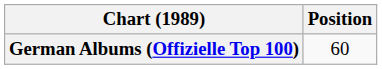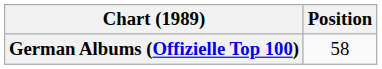German Albums (Offizielle Top 100) | Position: 60 -> 58
